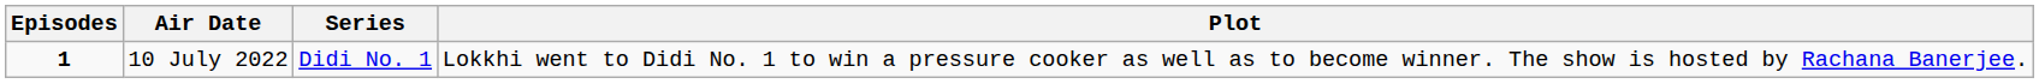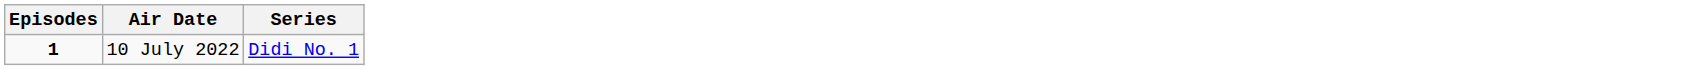- column: Plot | Lokkhi went to Didi No. 1 to win a pressure cooker as well as to become winner. The show is hosted by Rachana Banerjee.
